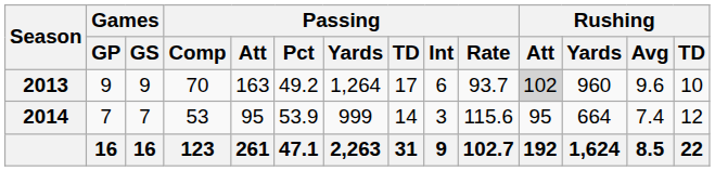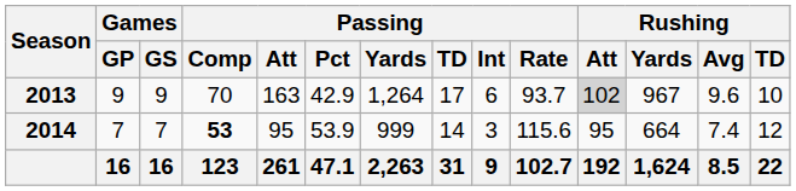2013 | Passing / Pct: 49.2 -> 42.9
2013 | Rushing / Yards: 960 -> 967
2014 | Passing / Comp: normal -> bold
